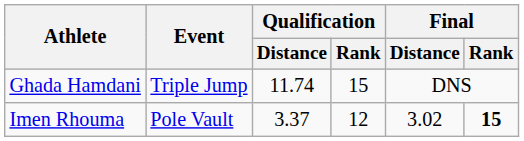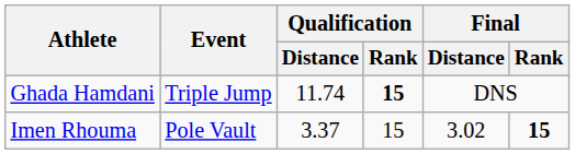Ghada Hamdani | Qualification / Rank: normal -> bold
Imen Rhouma | Qualification / Rank: 12 -> 15
